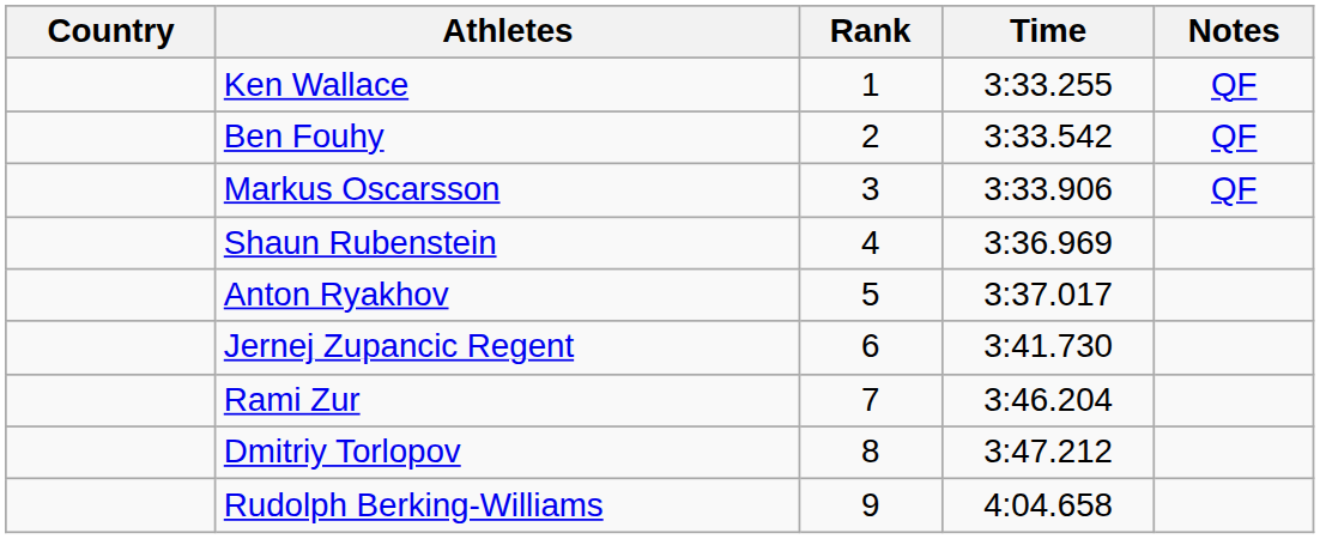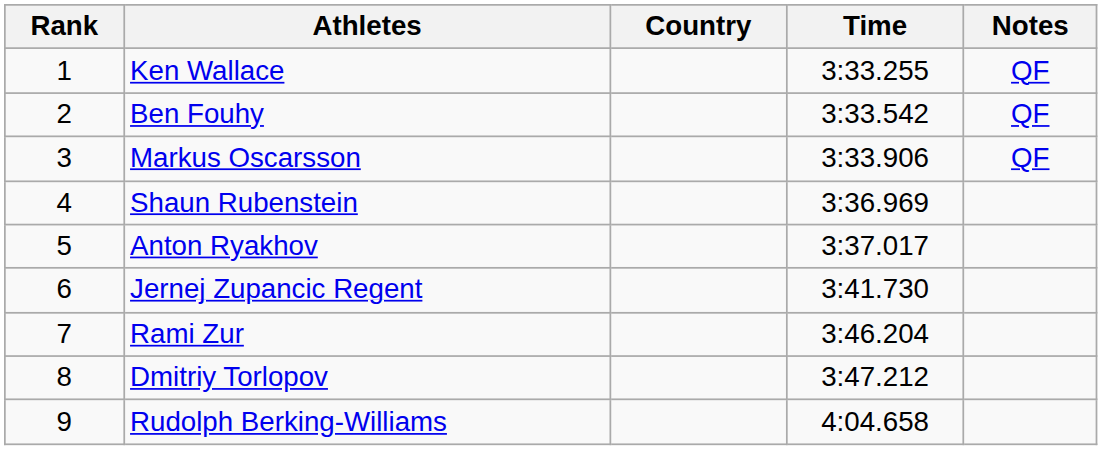columns swapped: Rank <-> Country
